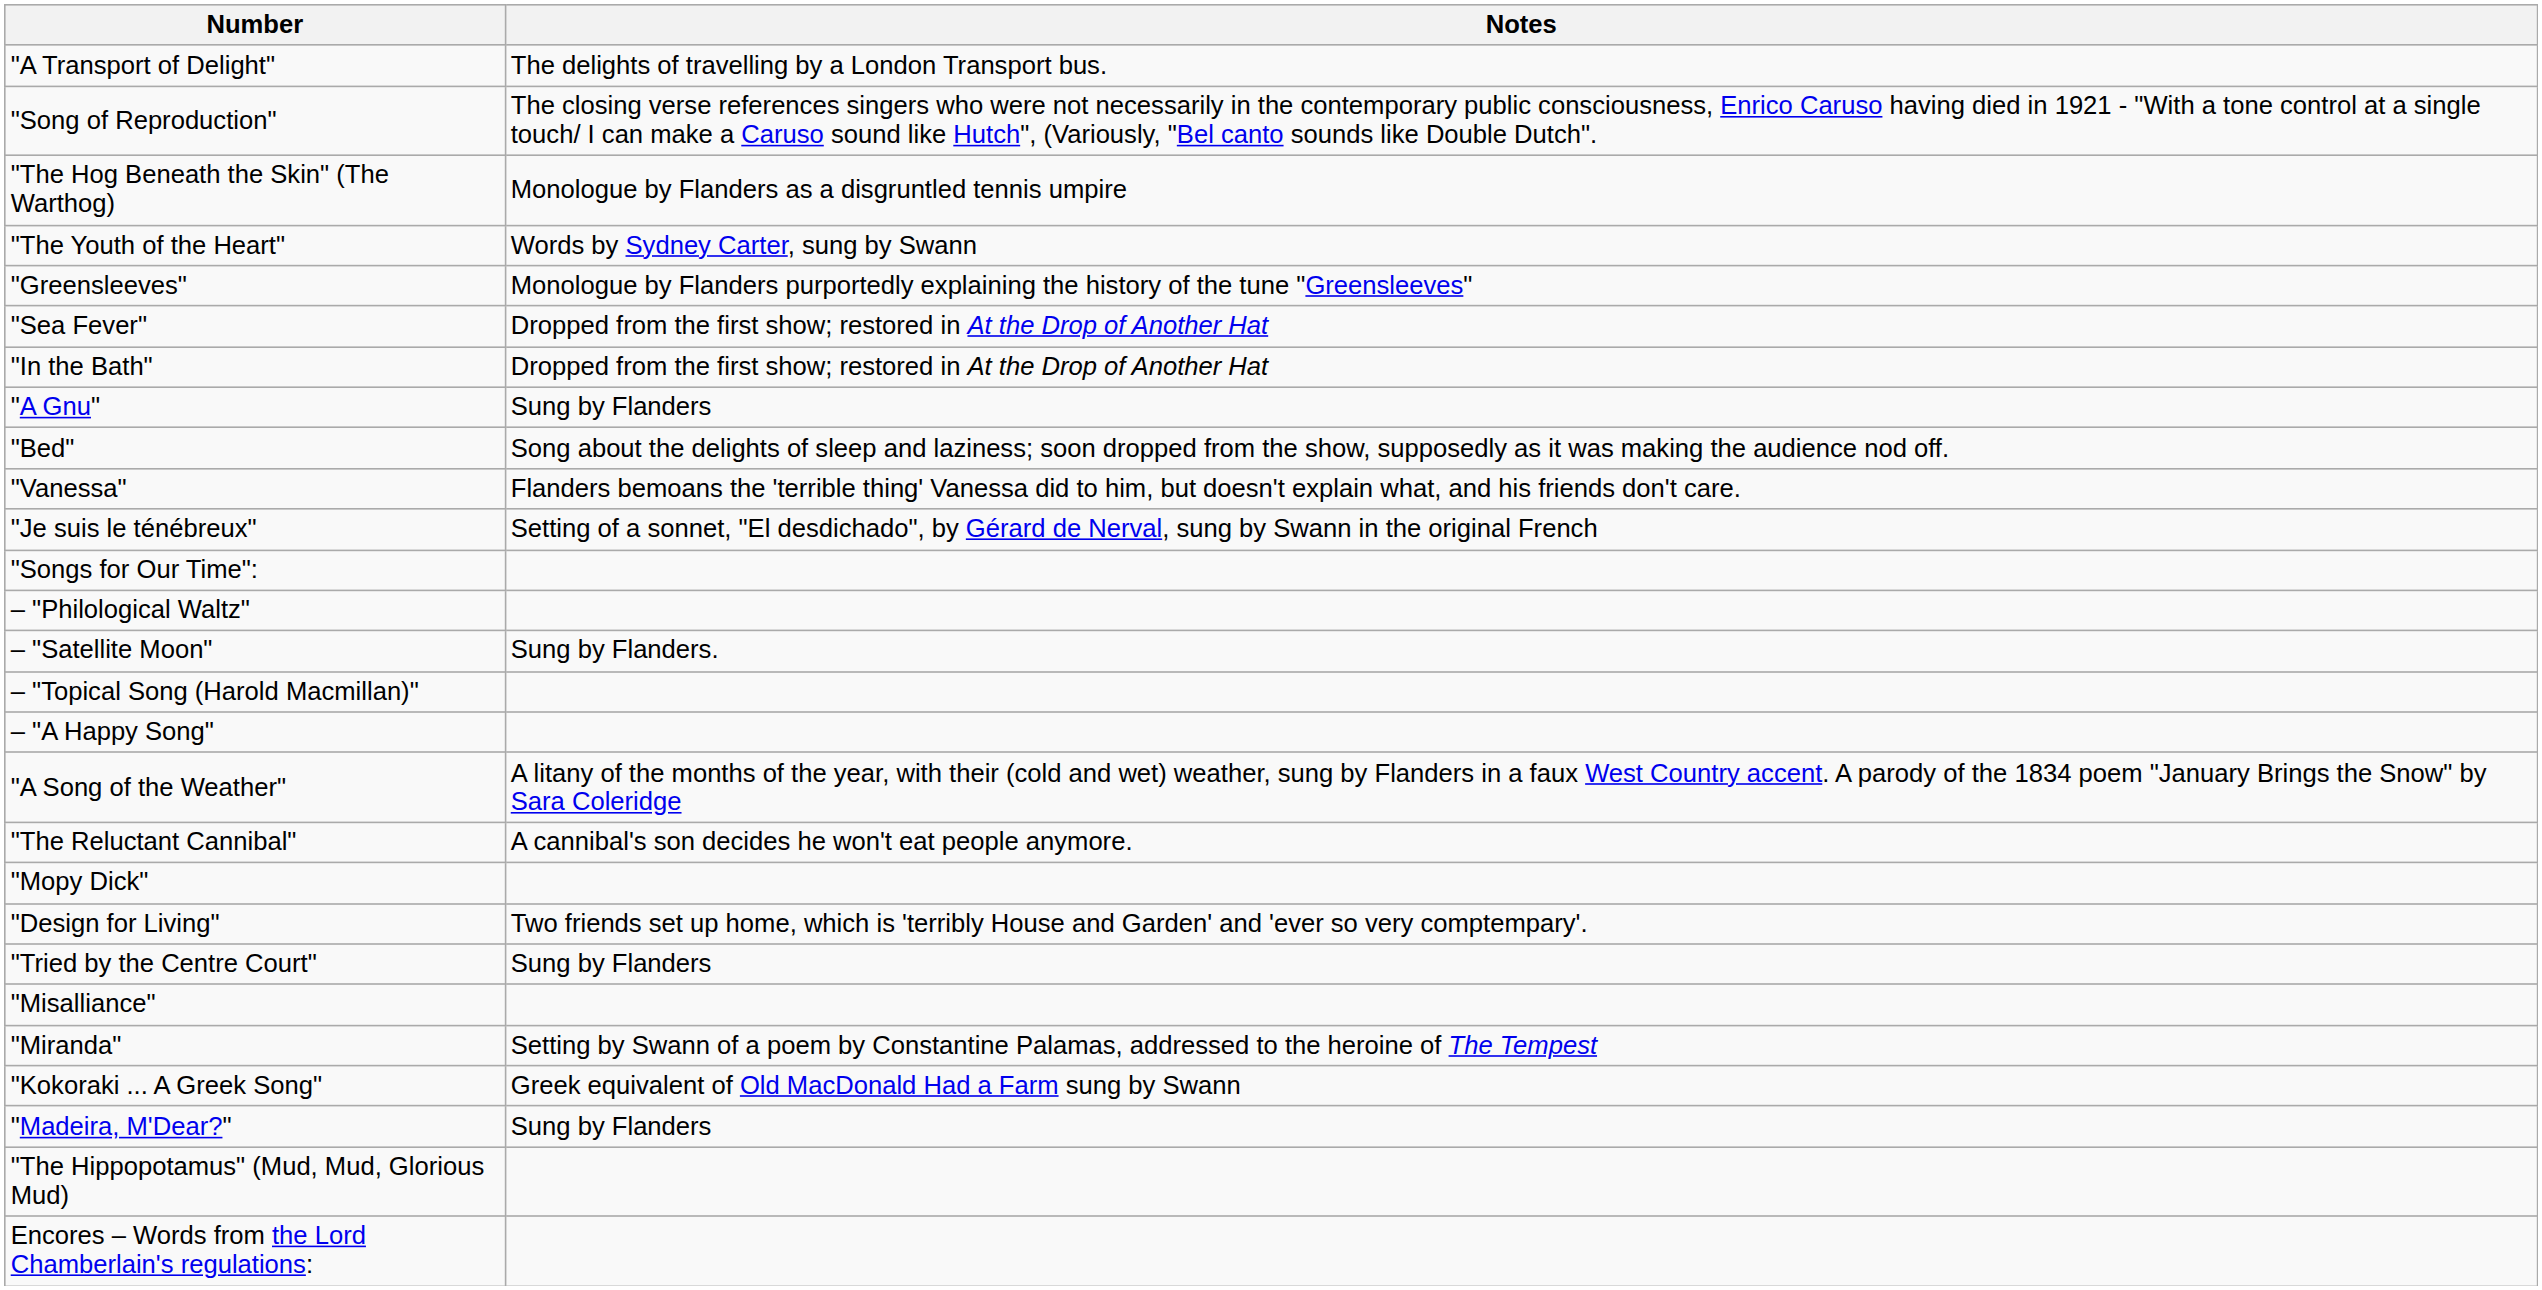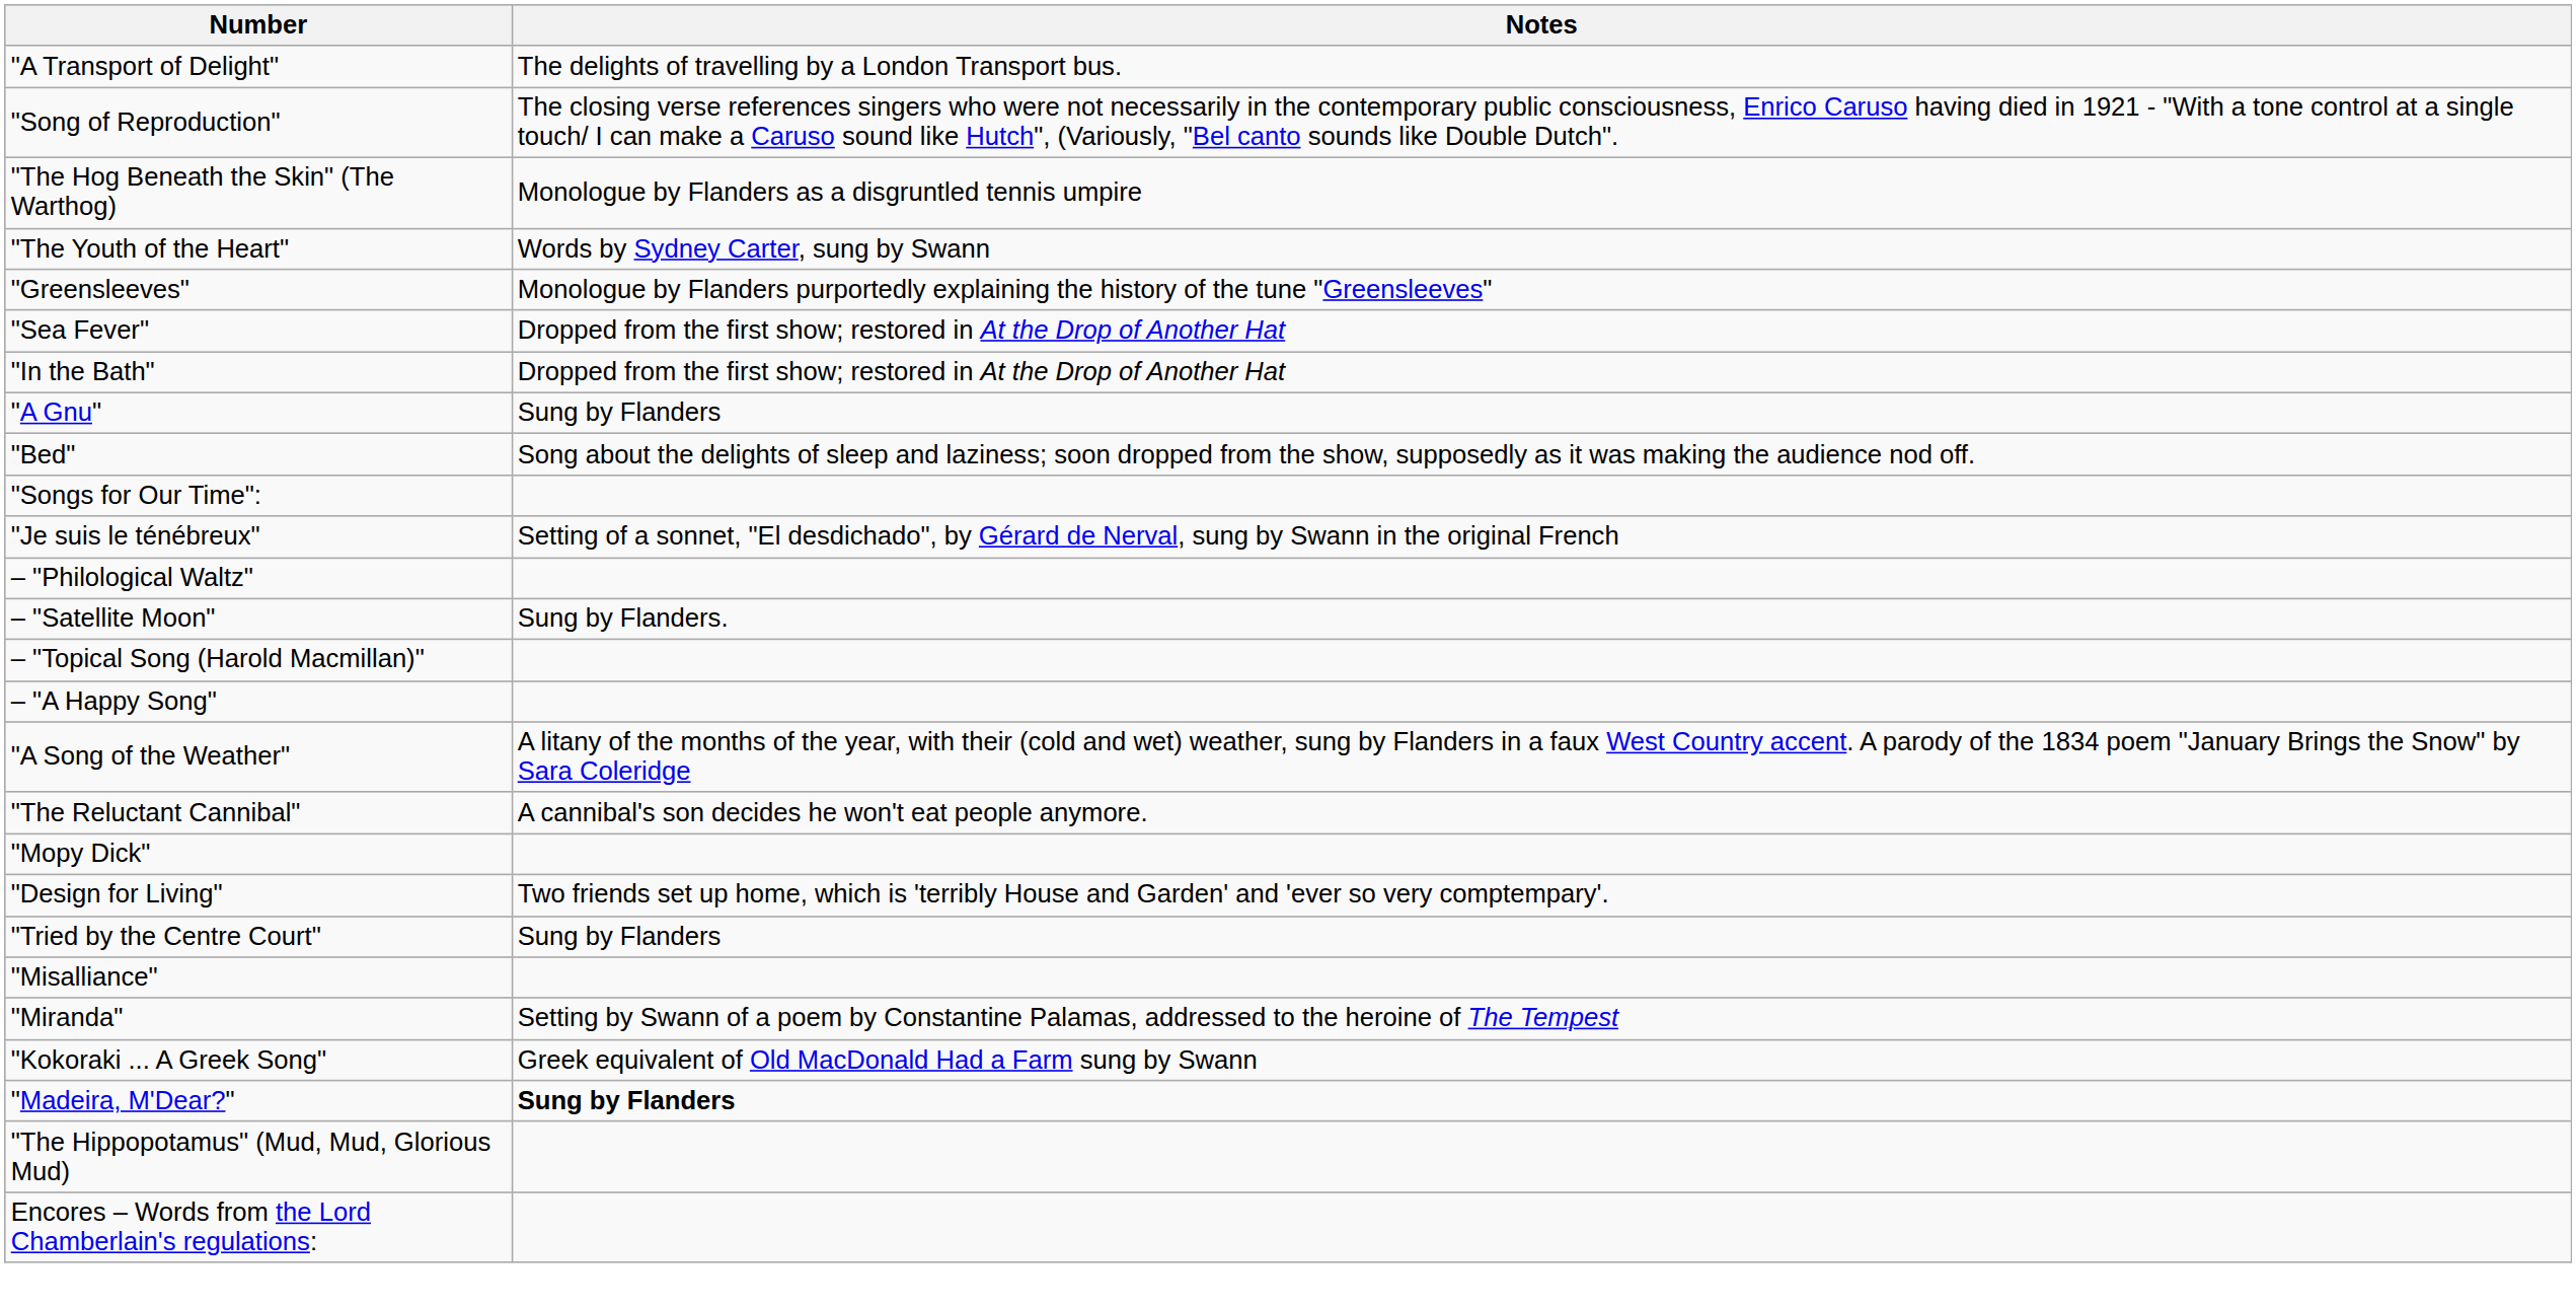- row: "Vanessa" | Flanders bemoans the 'terrible thing' Vanessa did to him, but doesn't explain what, and his friends don't care.
rows swapped: "Je suis le ténébreux" <-> "Songs for Our Time":
"Madeira, M'Dear?" | Notes: normal -> bold
